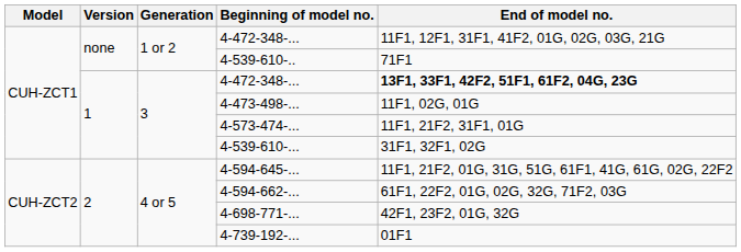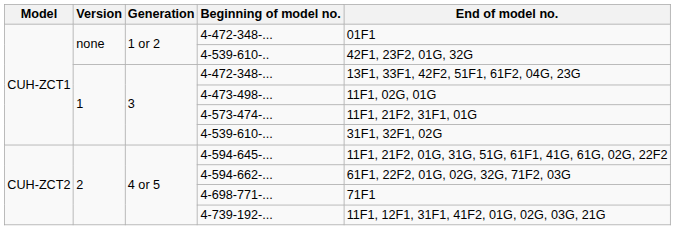none / 4-472-348-... | End of model no.: 11F1, 12F1, 31F1, 41F2, 01G, 02G, 03G, 21G -> 01F1
4-539-610-.. | End of model no.: 71F1 -> 42F1, 23F2, 01G, 32G
1 / 4-472-348-... | End of model no.: bold -> normal
4-698-771-... | End of model no.: 42F1, 23F2, 01G, 32G -> 71F1
4-739-192-... | End of model no.: 01F1 -> 11F1, 12F1, 31F1, 41F2, 01G, 02G, 03G, 21G
